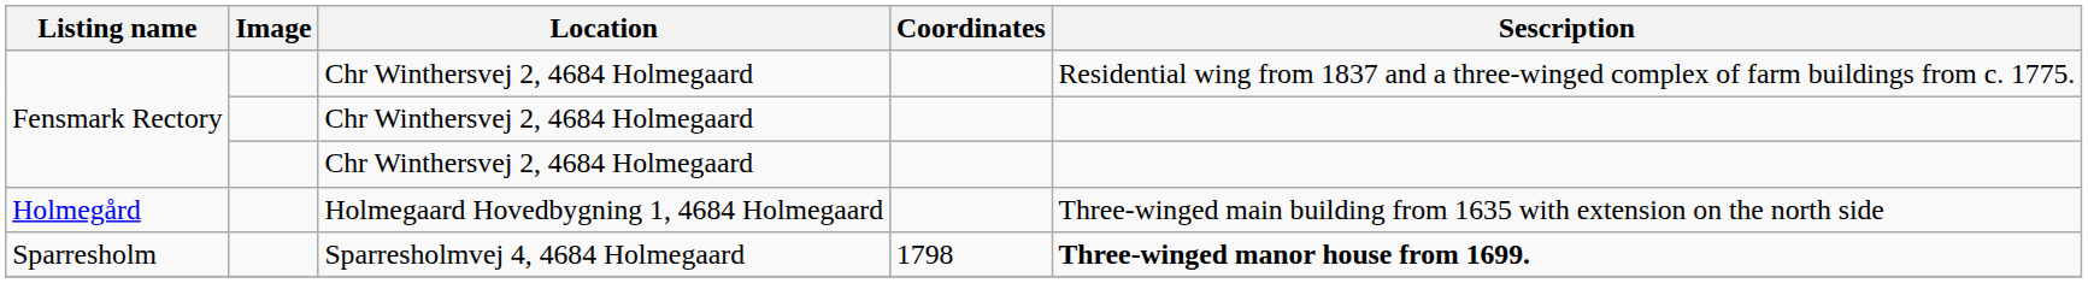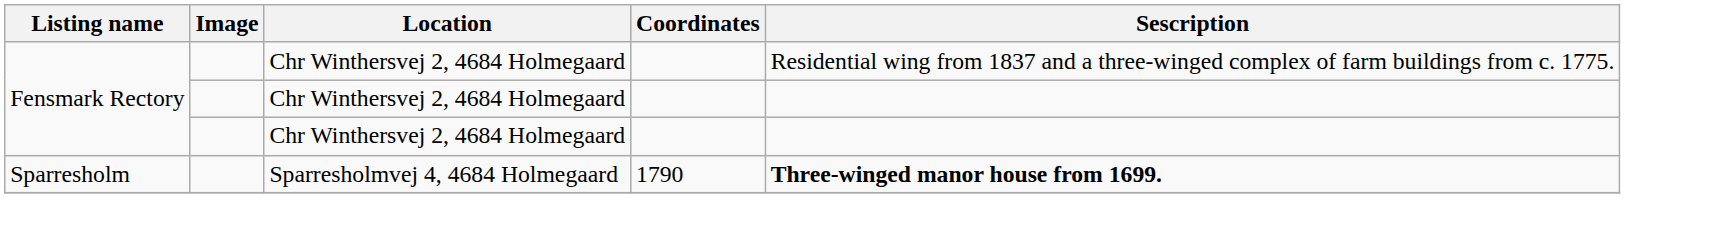- row: Holmegård | Holmegaard Hovedbygning 1, 4684 Holmegaard | Three-winged main building from 1635 with extension on the north side
Sparresholm | Coordinates: 1798 -> 1790
